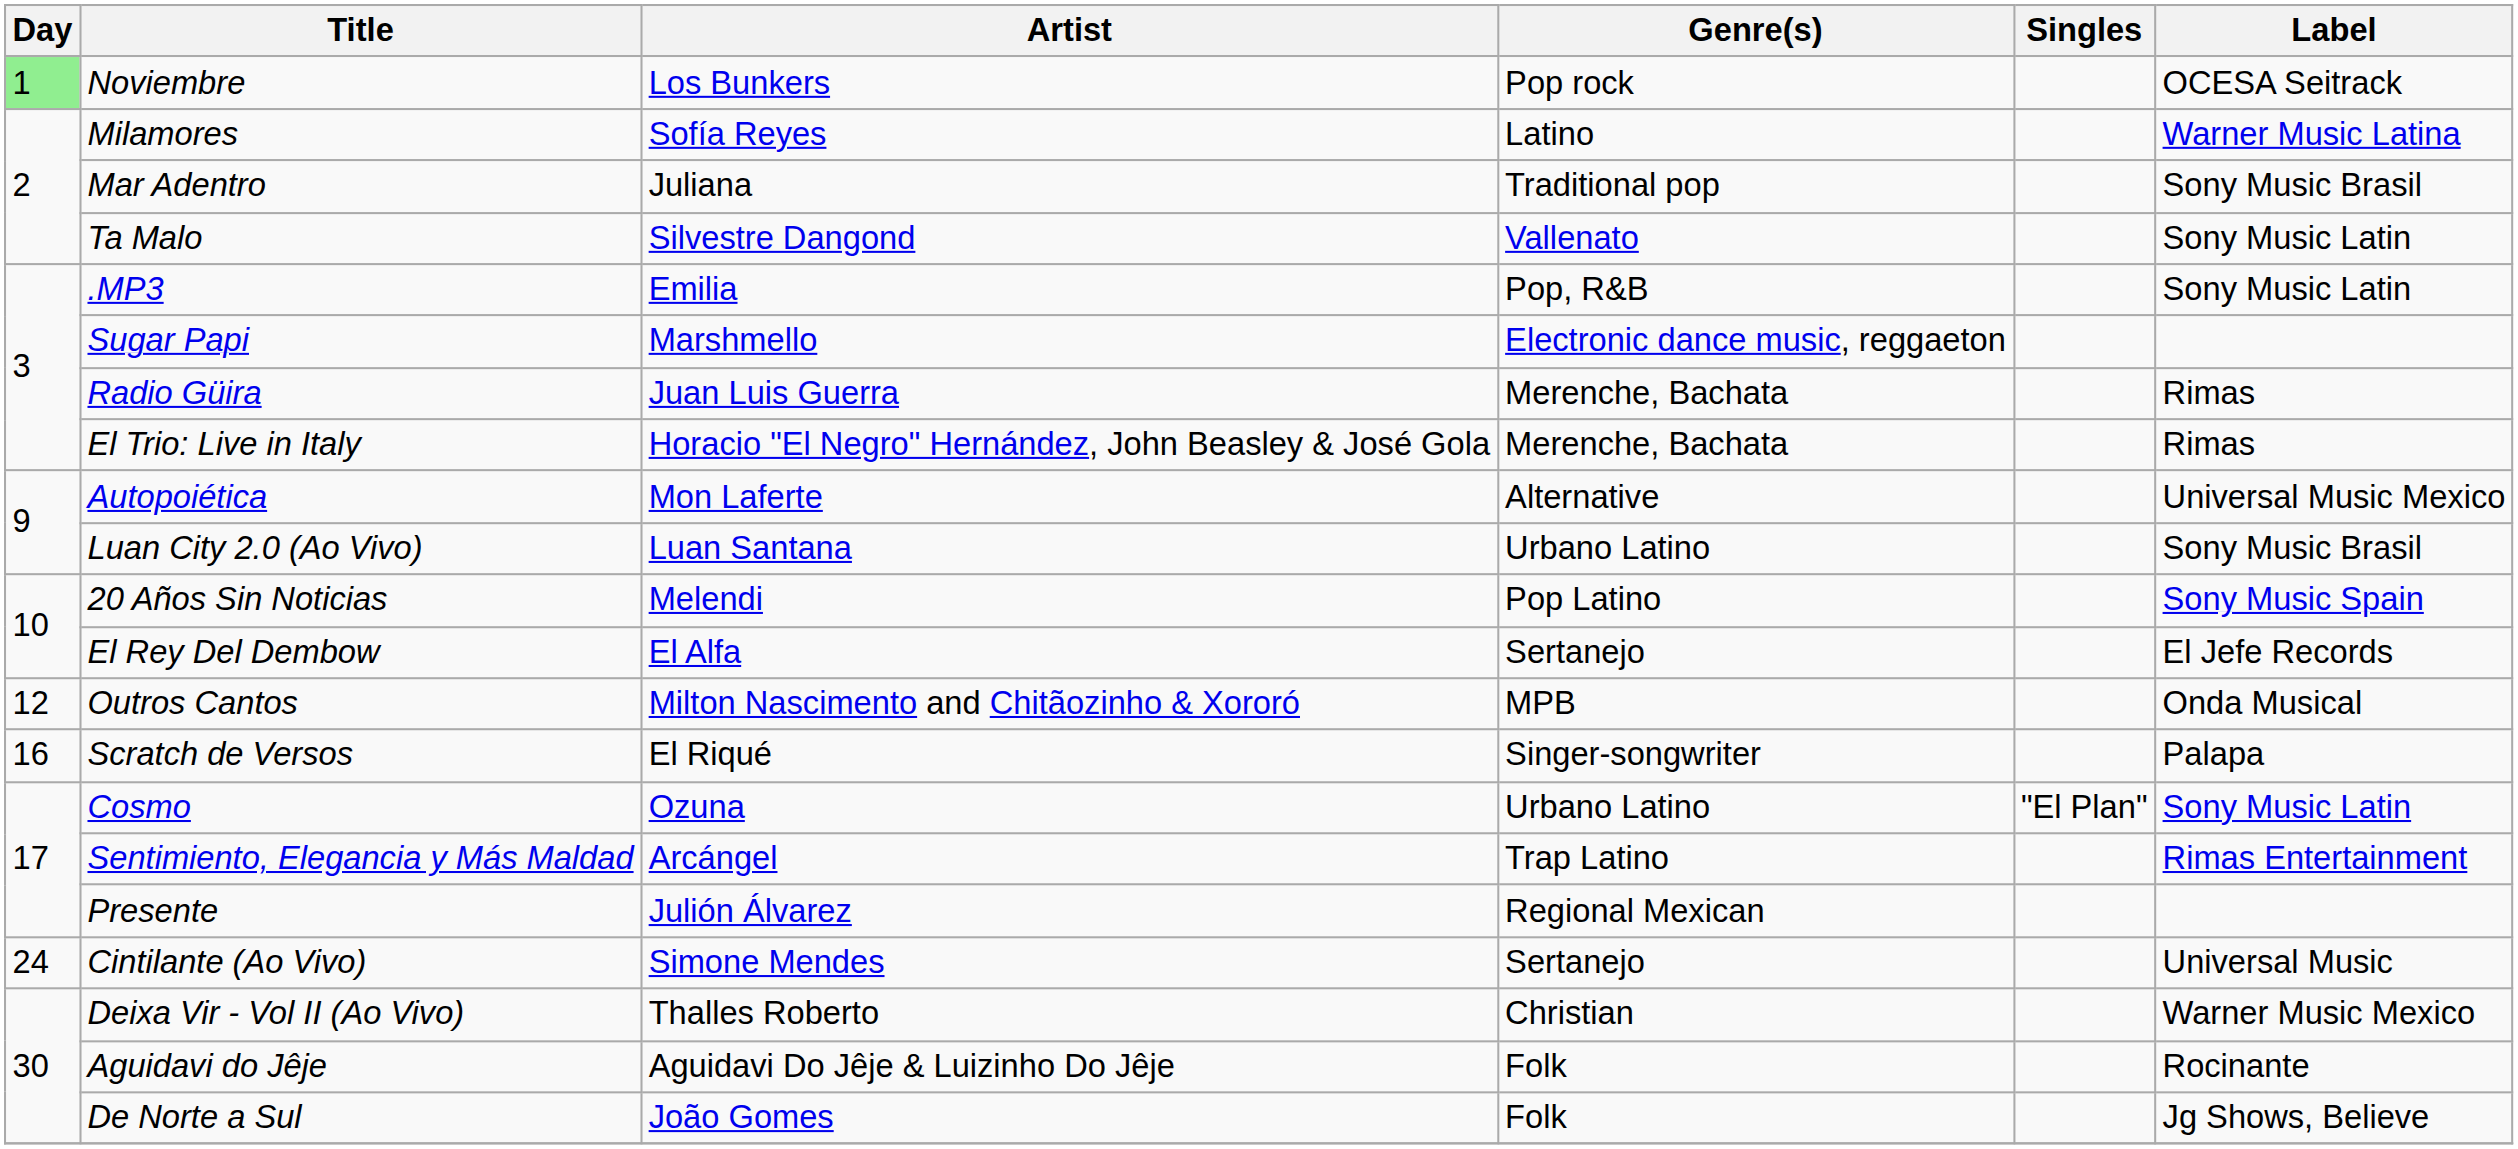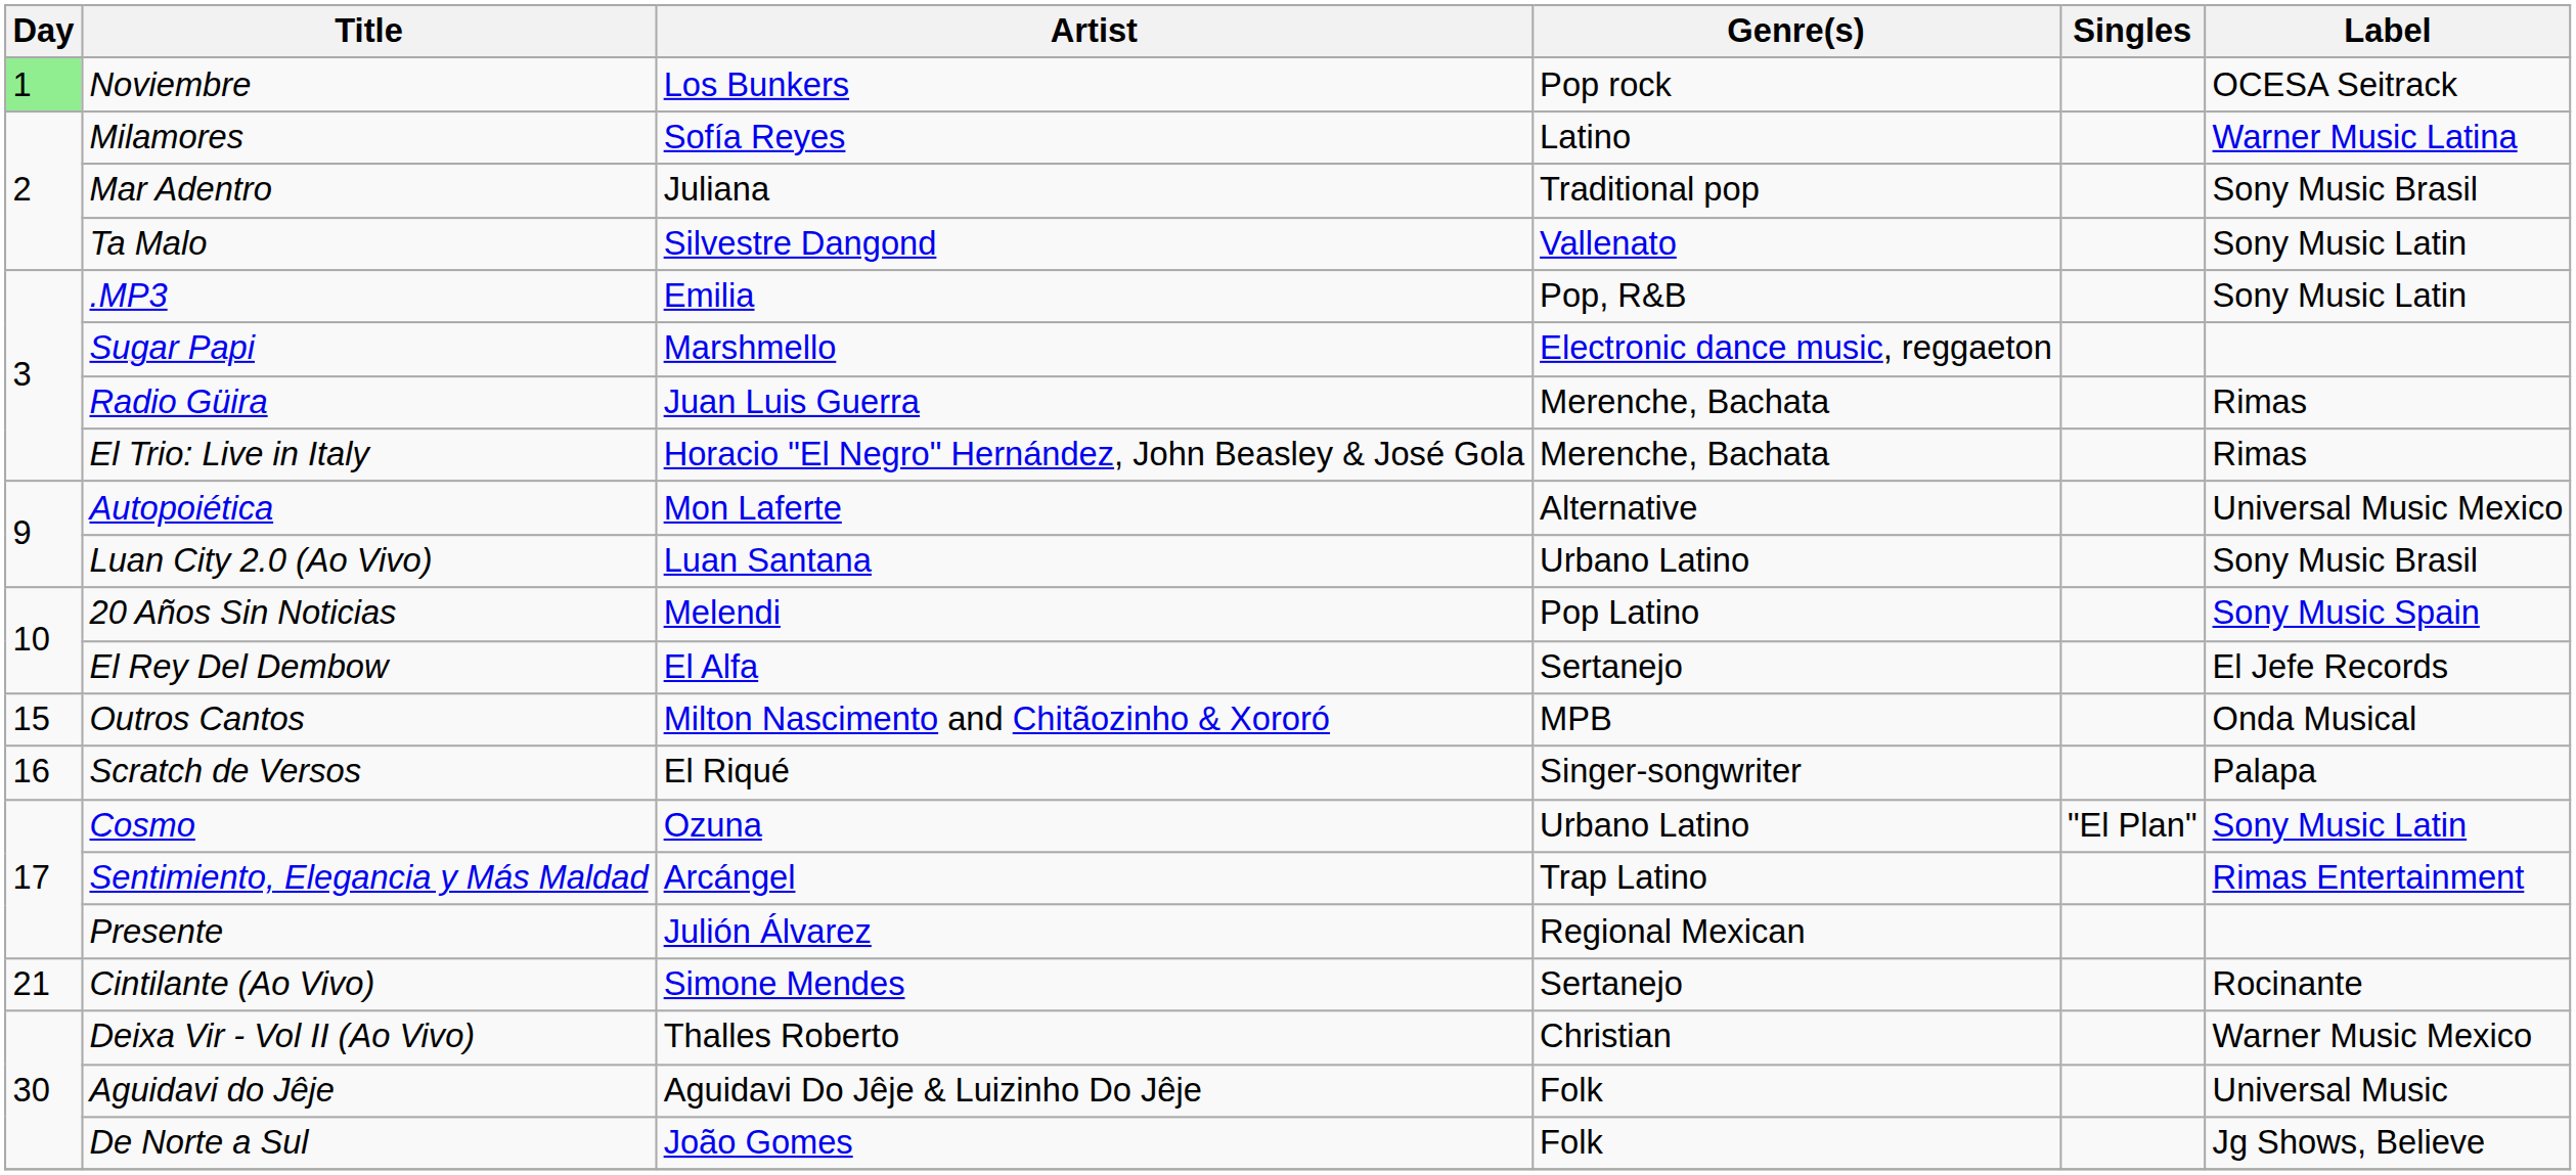Outros Cantos | Day: 12 -> 15
Cintilante (Ao Vivo) | Day: 24 -> 21
Cintilante (Ao Vivo) | Label: Universal Music -> Rocinante
Aguidavi do Jêje | Label: Rocinante -> Universal Music
